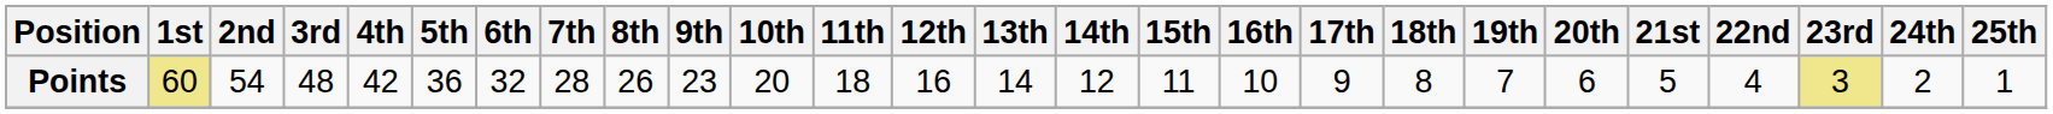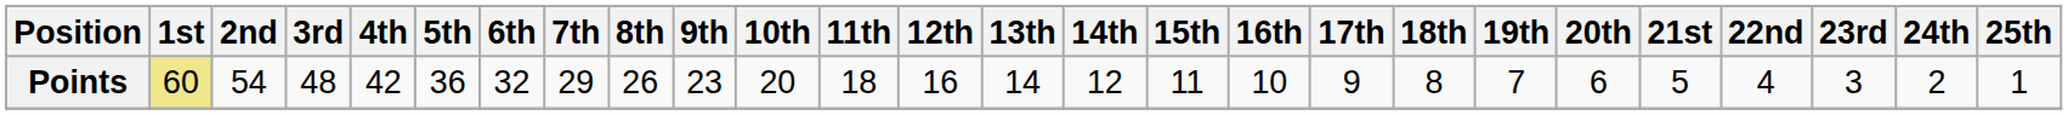Points | 7th: 28 -> 29
Points | 23rd: khaki background -> no background
